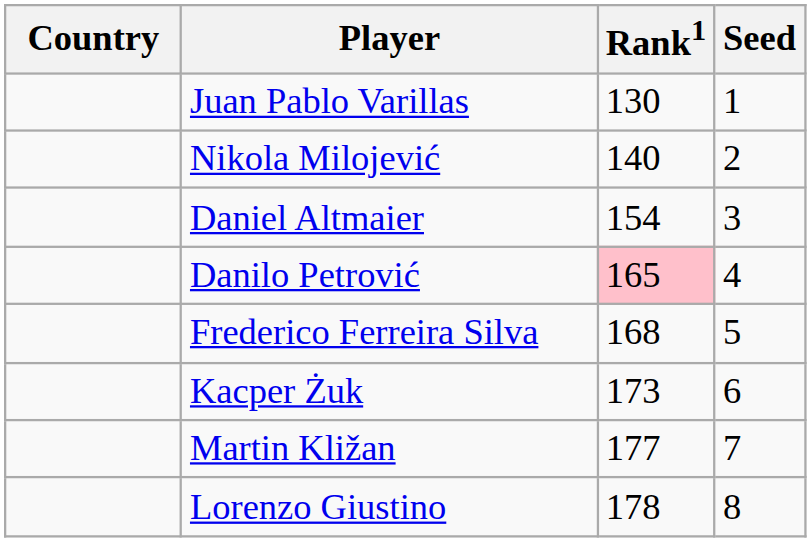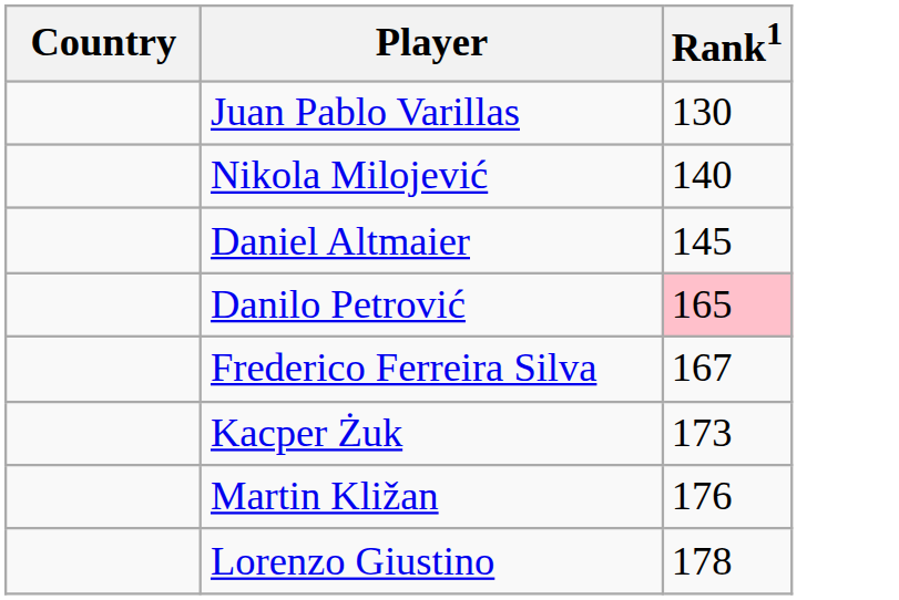- column: Seed | 1 | 2 | 3 | 4 | 5 | 6 | 7 | 8
Daniel Altmaier | Rank1: 154 -> 145
Frederico Ferreira Silva | Rank1: 168 -> 167
Martin Kližan | Rank1: 177 -> 176
